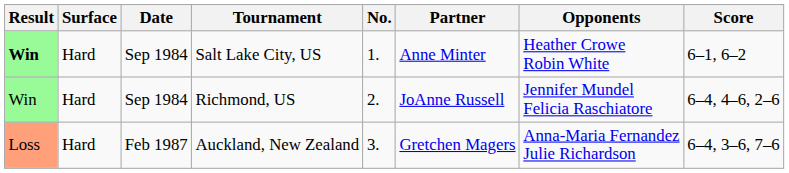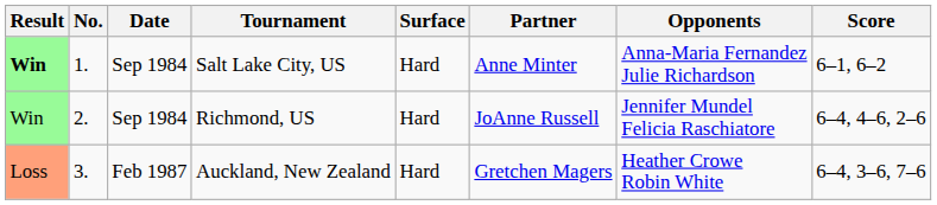columns swapped: No. <-> Surface
Salt Lake City, US | Opponents: Heather Crowe Robin White -> Anna-Maria Fernandez Julie Richardson
Auckland, New Zealand | Opponents: Anna-Maria Fernandez Julie Richardson -> Heather Crowe Robin White
